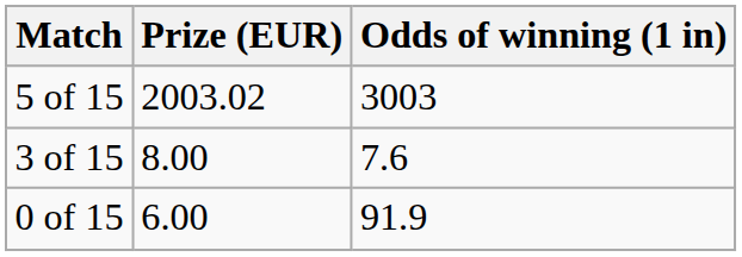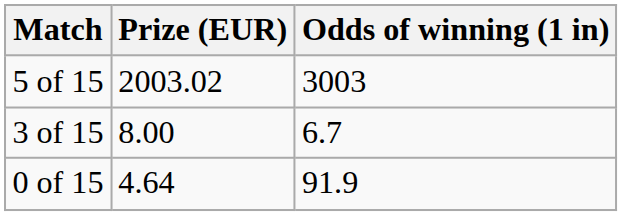3 of 15 | Odds of winning (1 in): 7.6 -> 6.7
0 of 15 | Prize (EUR): 6.00 -> 4.64
